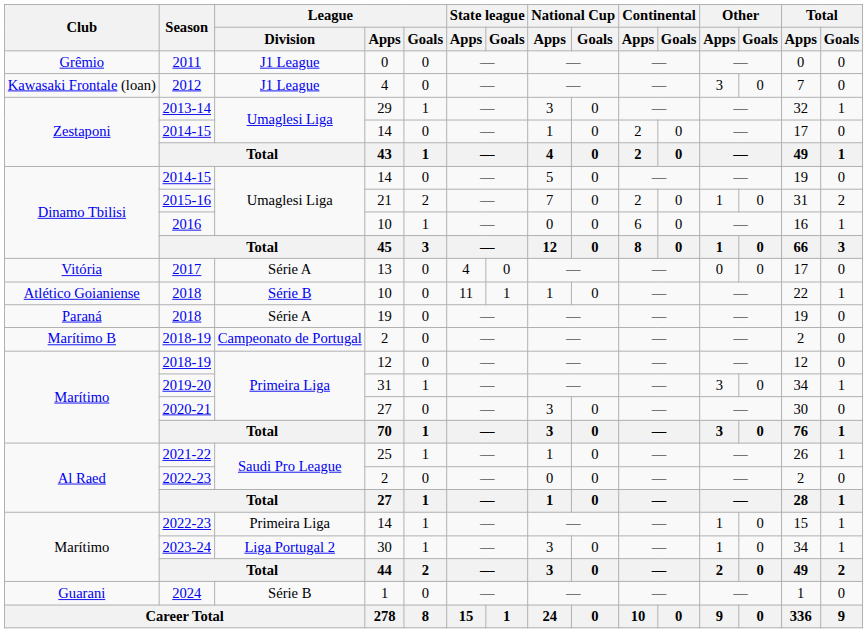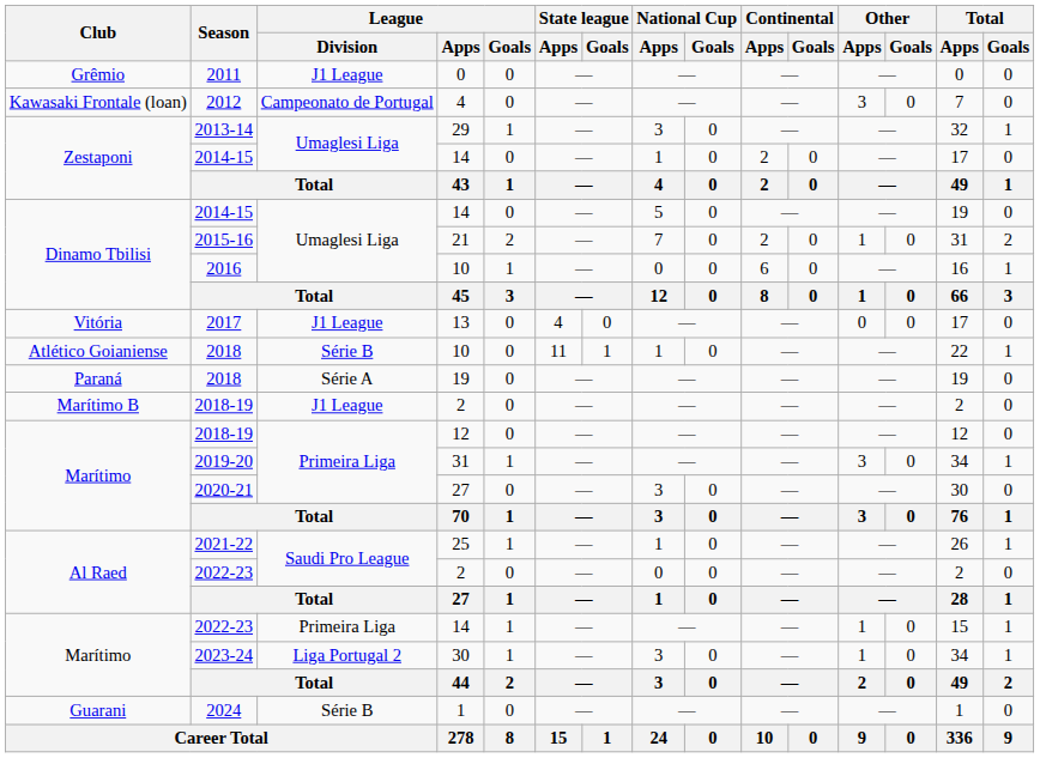2012 | League / Division: J1 League -> Campeonato de Portugal
2017 | League / Division: Série A -> J1 League
Marítimo B / 2018-19 | League / Division: Campeonato de Portugal -> J1 League
